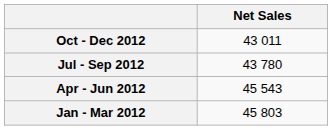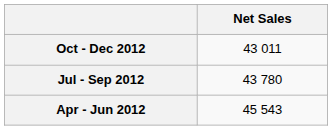- row: Jan - Mar 2012 | 45 803
